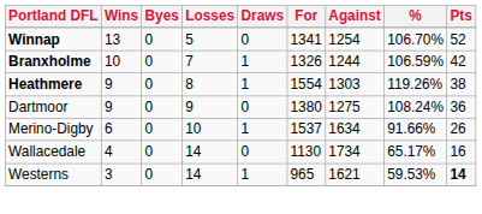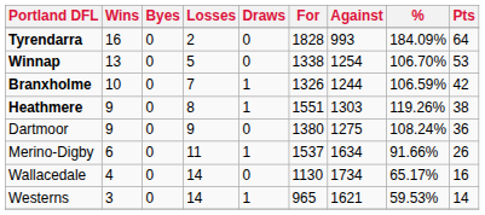+ row: Tyrendarra | 16 | 0 | 2 | 0 | 1828 | 993 | 184.09% | 64
Winnap | For: 1341 -> 1338
Winnap | Pts: 52 -> 53
Heathmere | For: 1554 -> 1551
Merino-Digby | Losses: 10 -> 11
Westerns | Pts: bold -> normal
